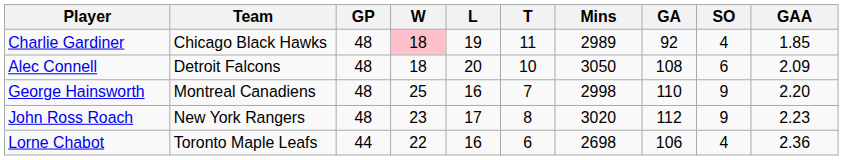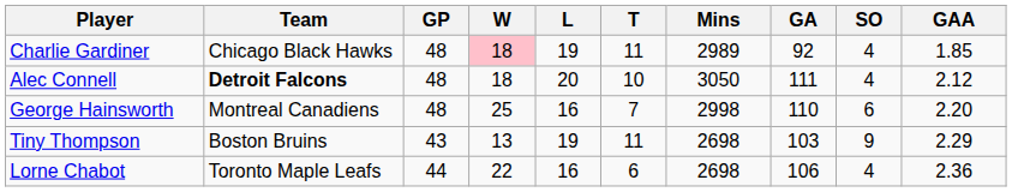Alec Connell | Team: normal -> bold
Alec Connell | GA: 108 -> 111
Alec Connell | SO: 6 -> 4
Alec Connell | GAA: 2.09 -> 2.12
George Hainsworth | SO: 9 -> 6
- row: John Ross Roach | New York Rangers | 48 | 23 | 17 | 8 | 3020 | 112 | 9 | 2.23
+ row: Tiny Thompson | Boston Bruins | 43 | 13 | 19 | 11 | 2698 | 103 | 9 | 2.29
